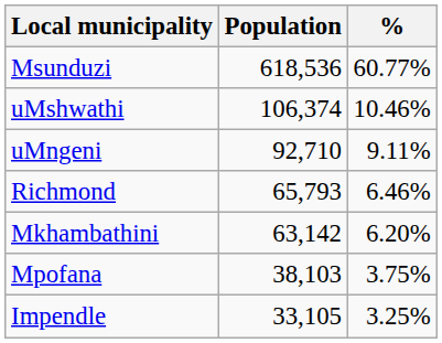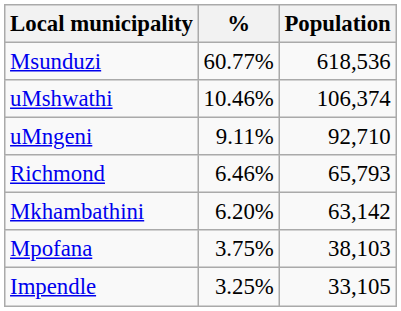columns swapped: Population <-> %
